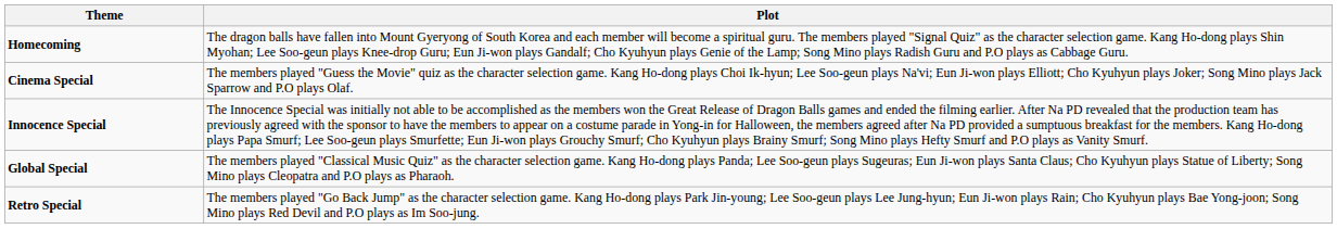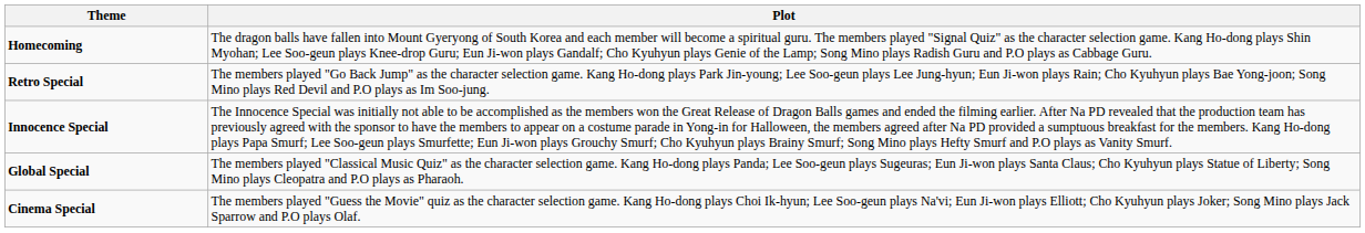rows swapped: Retro Special <-> Cinema Special
